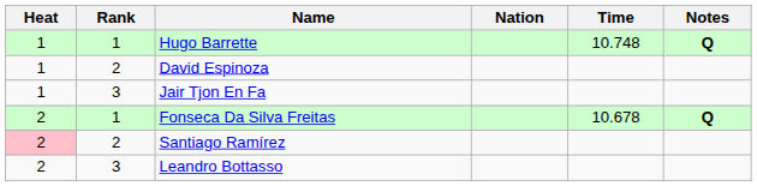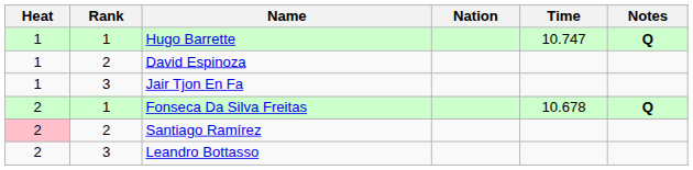Hugo Barrette | Time: 10.748 -> 10.747
